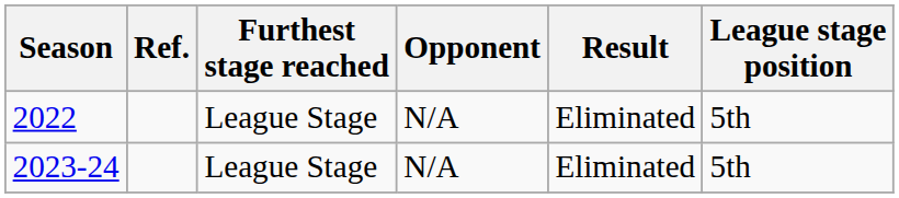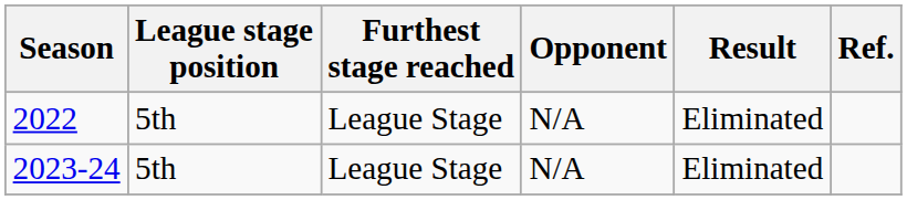columns swapped: League stage position <-> Ref.
